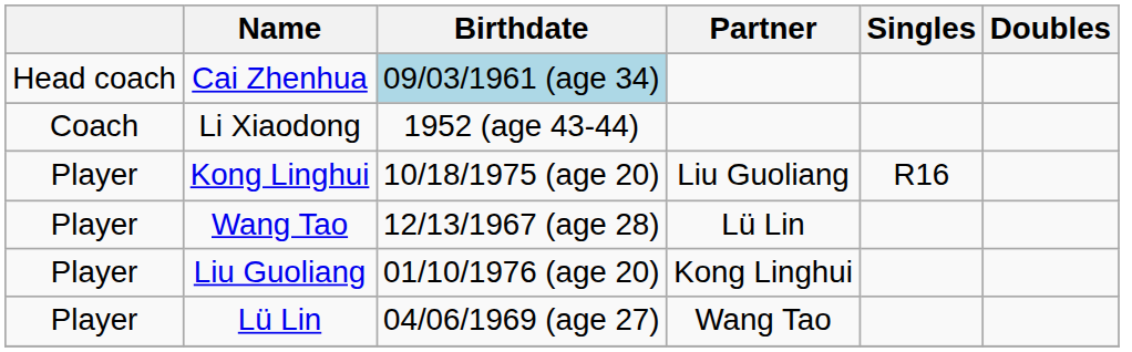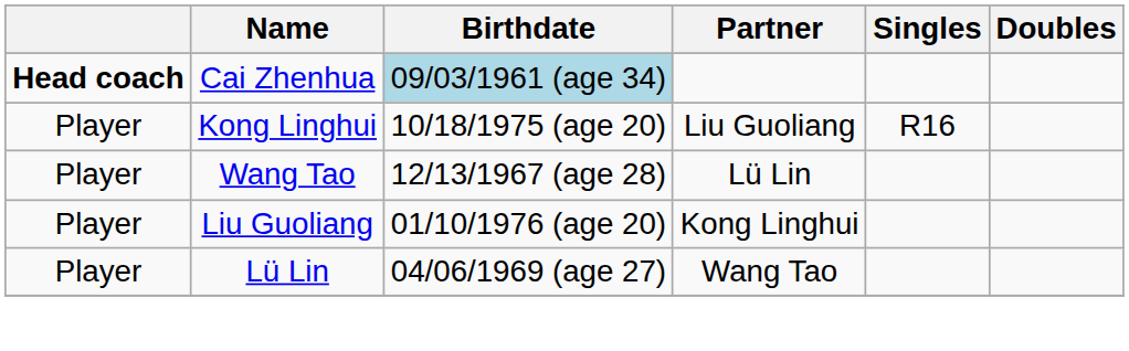Cai Zhenhua | column 1: normal -> bold
- row: Coach | Li Xiaodong | 1952 (age 43-44)
